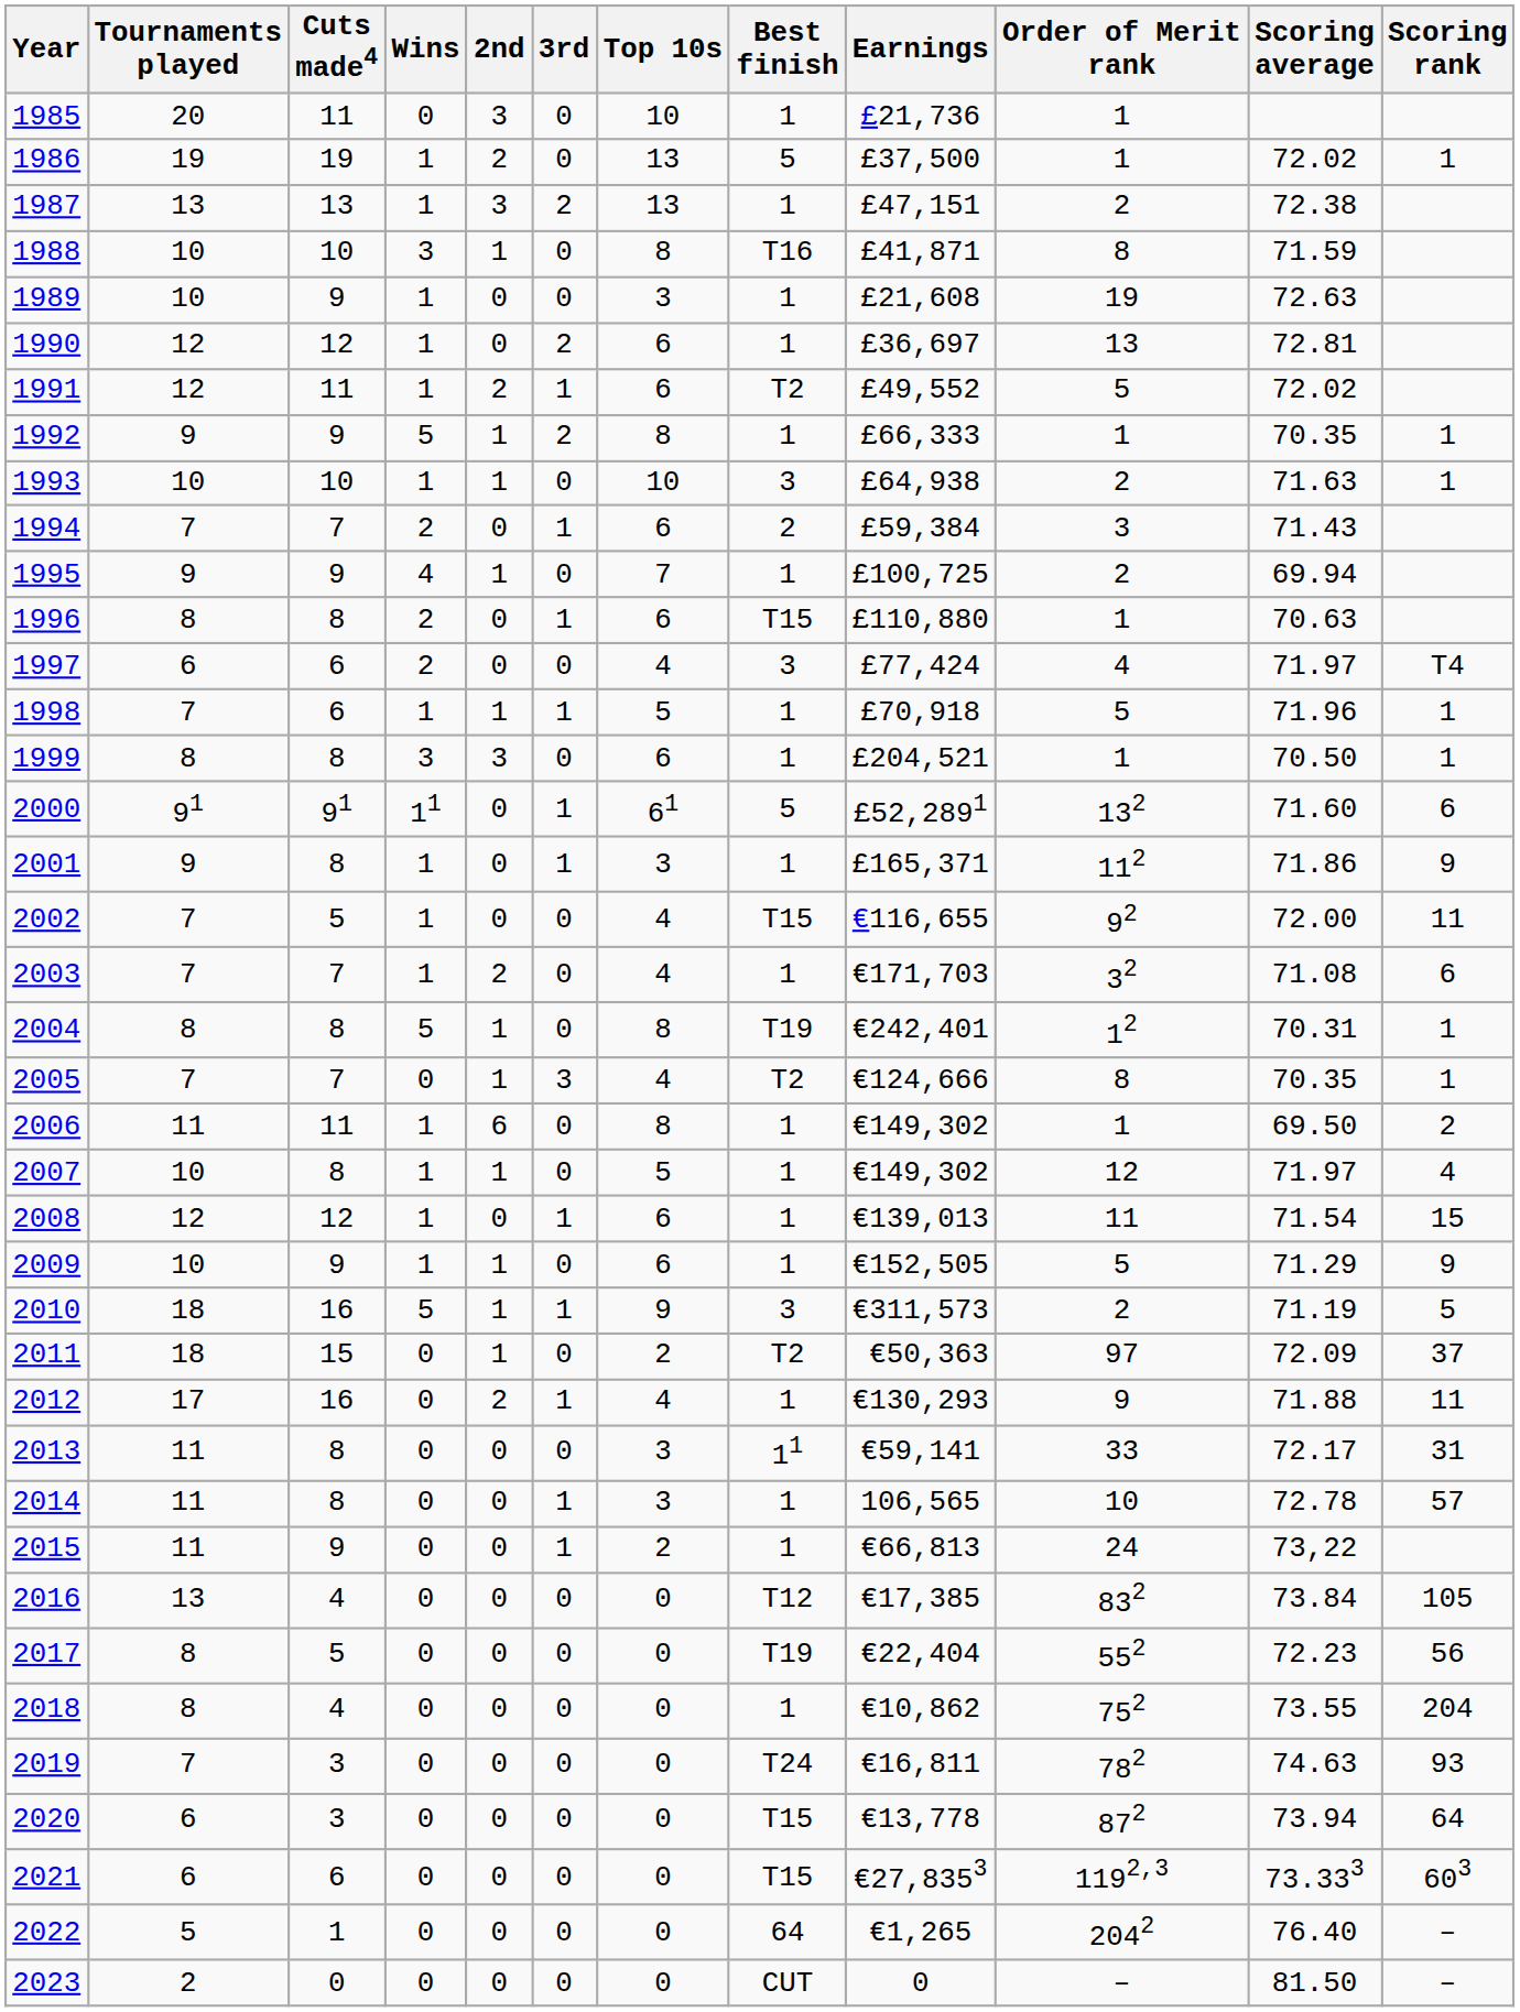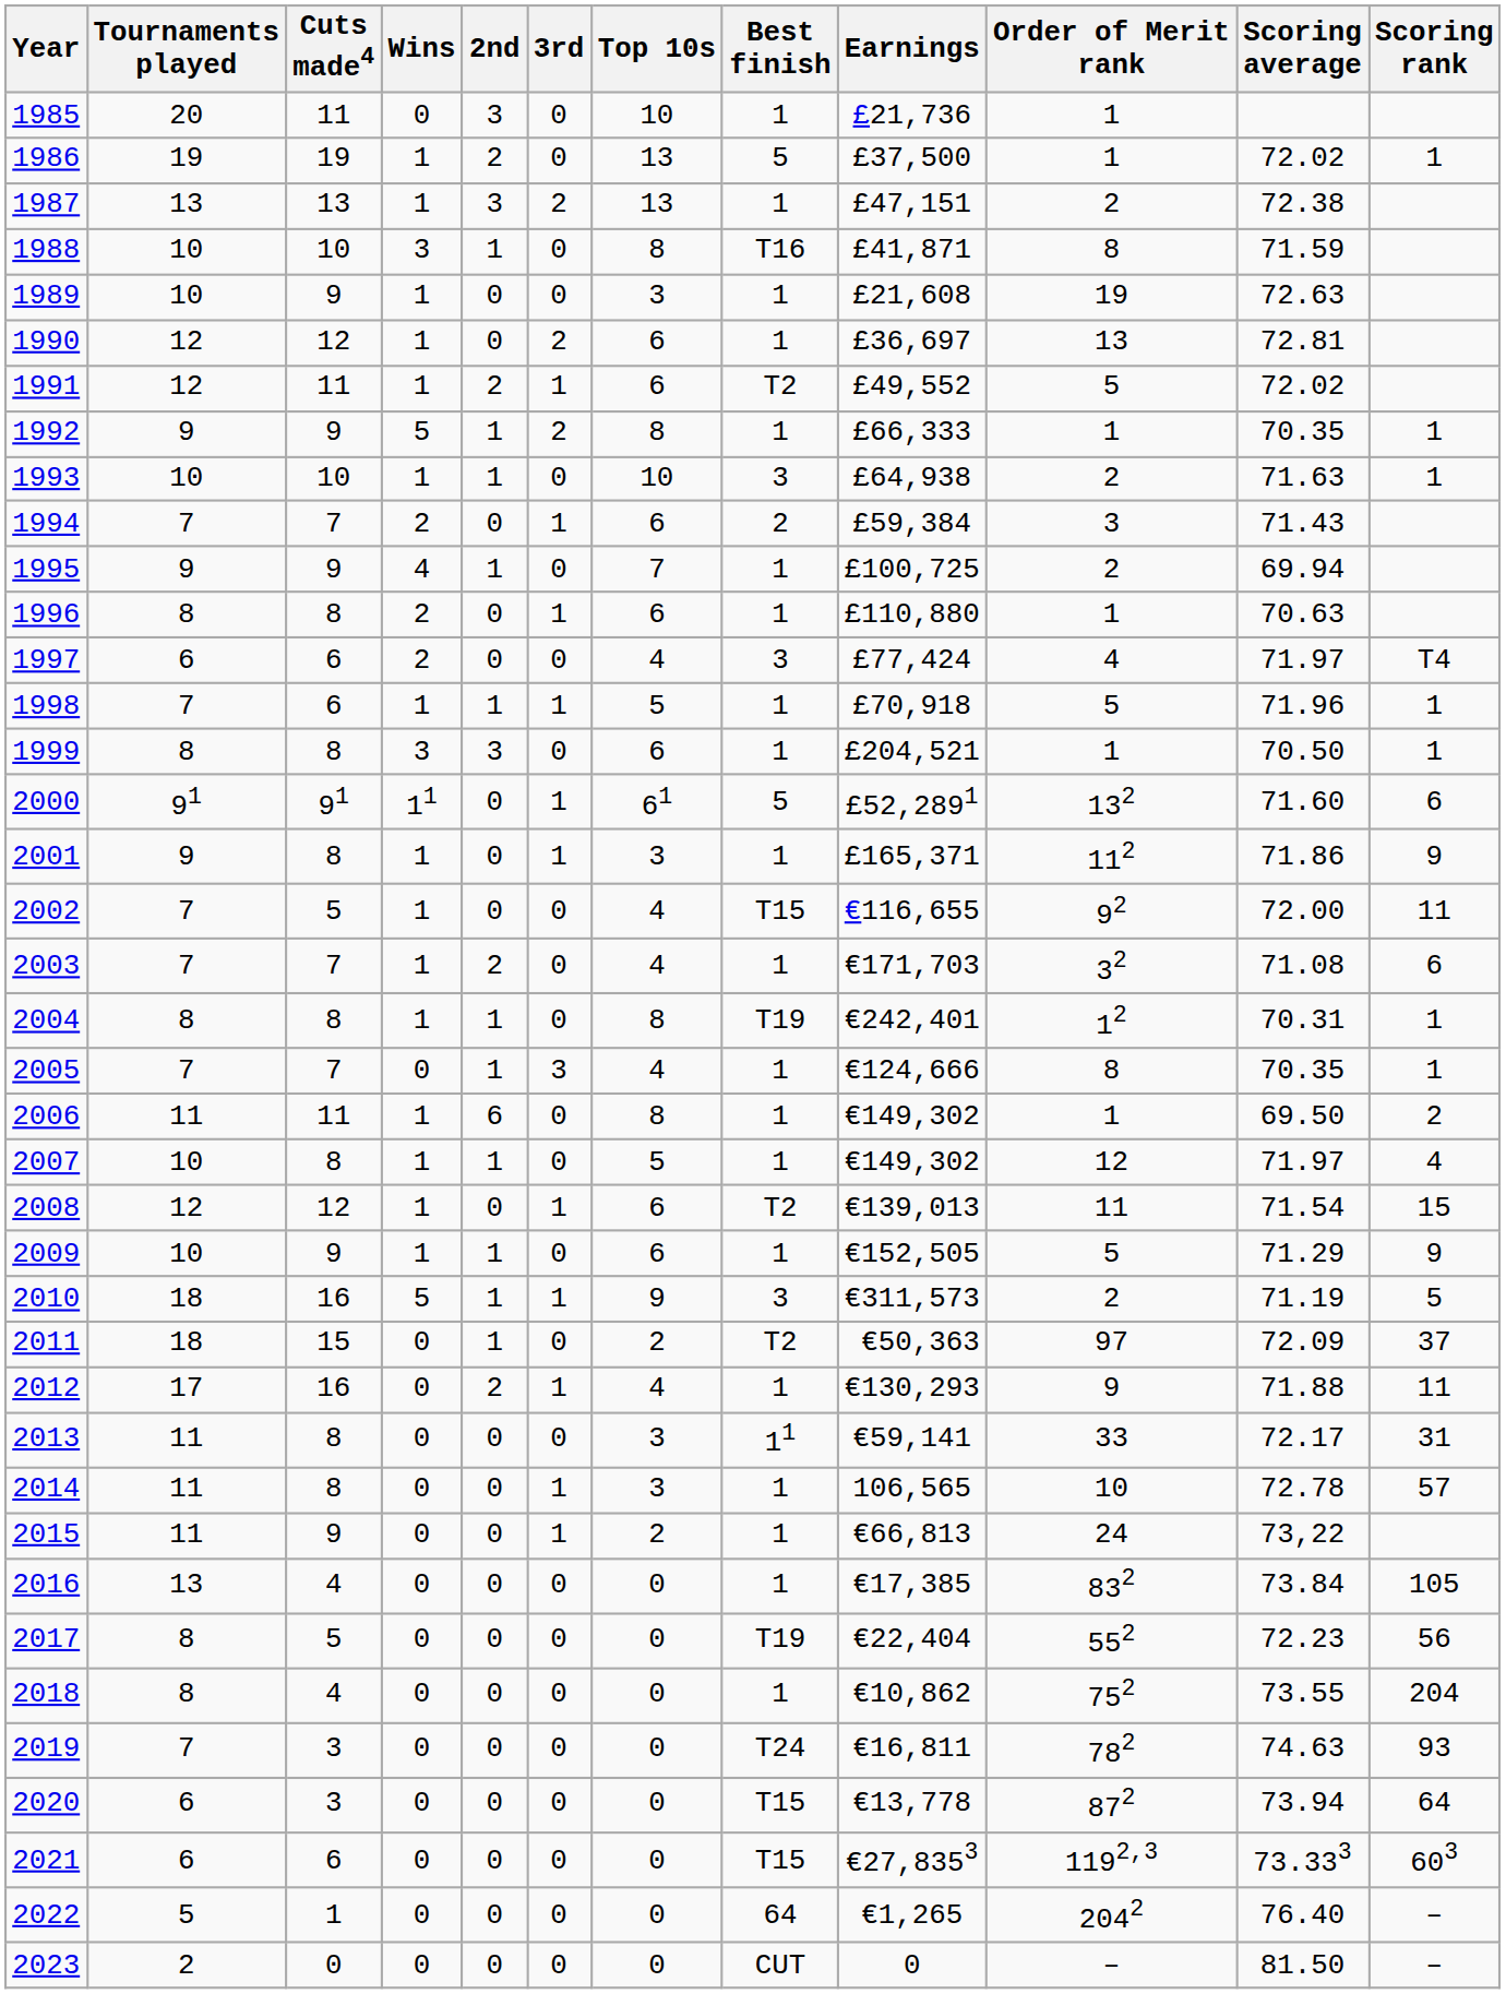1996 | Best finish: T15 -> 1
2004 | Wins: 5 -> 1
2005 | Best finish: T2 -> 1
2008 | Best finish: 1 -> T2
2016 | Best finish: T12 -> 1
